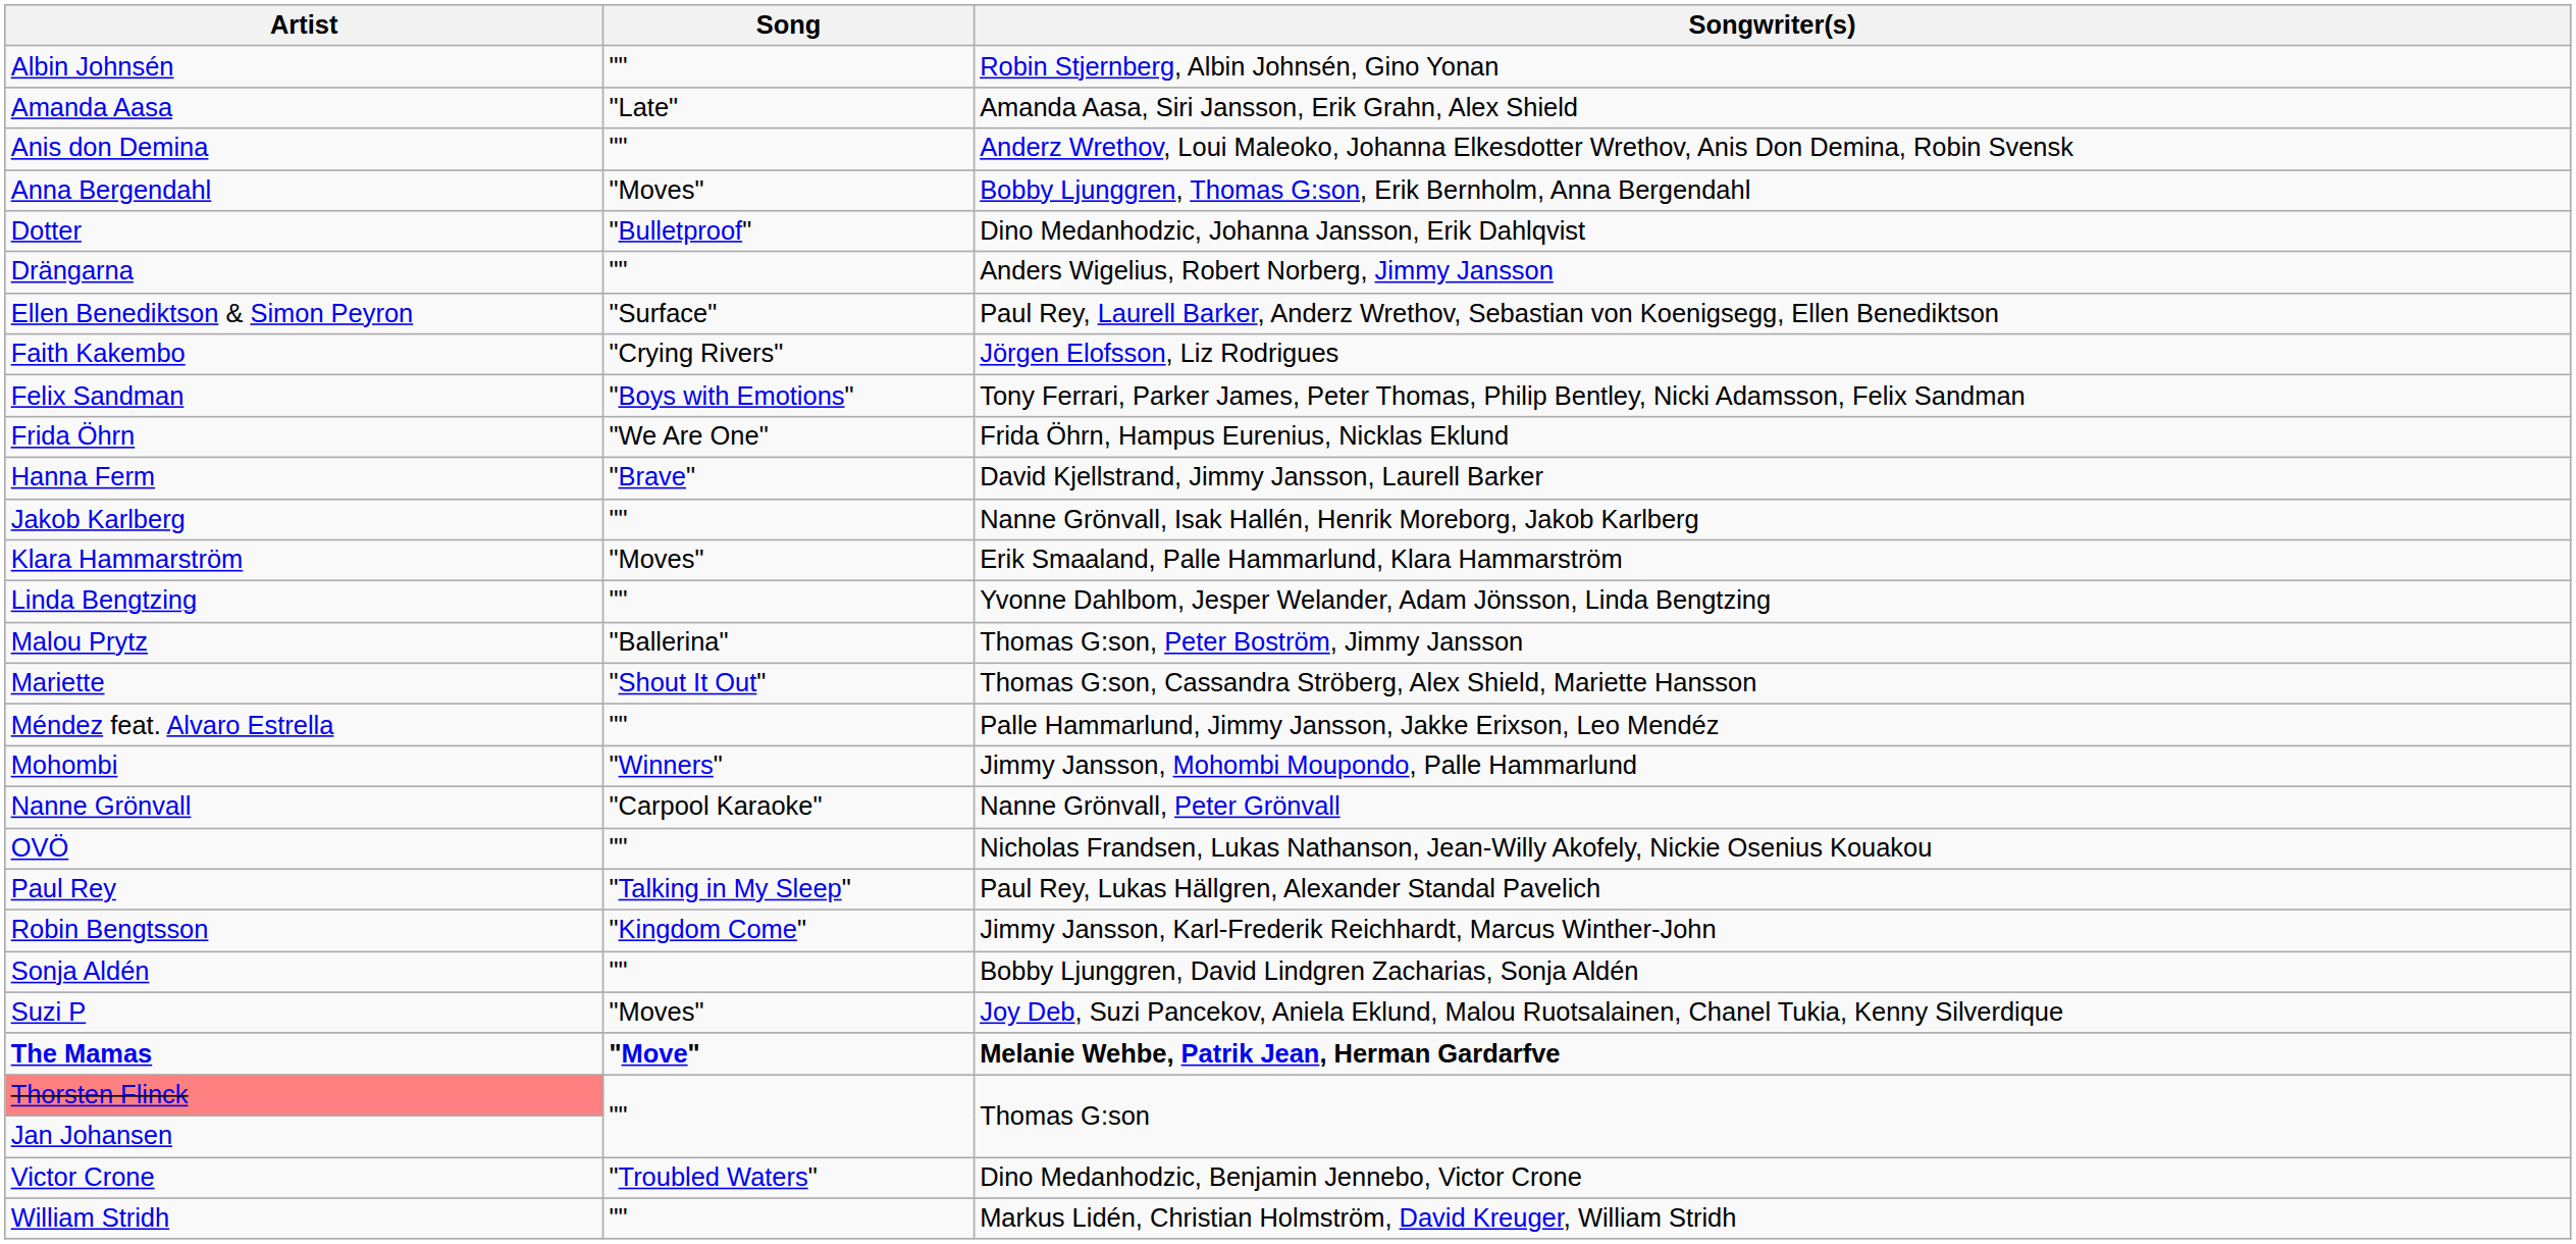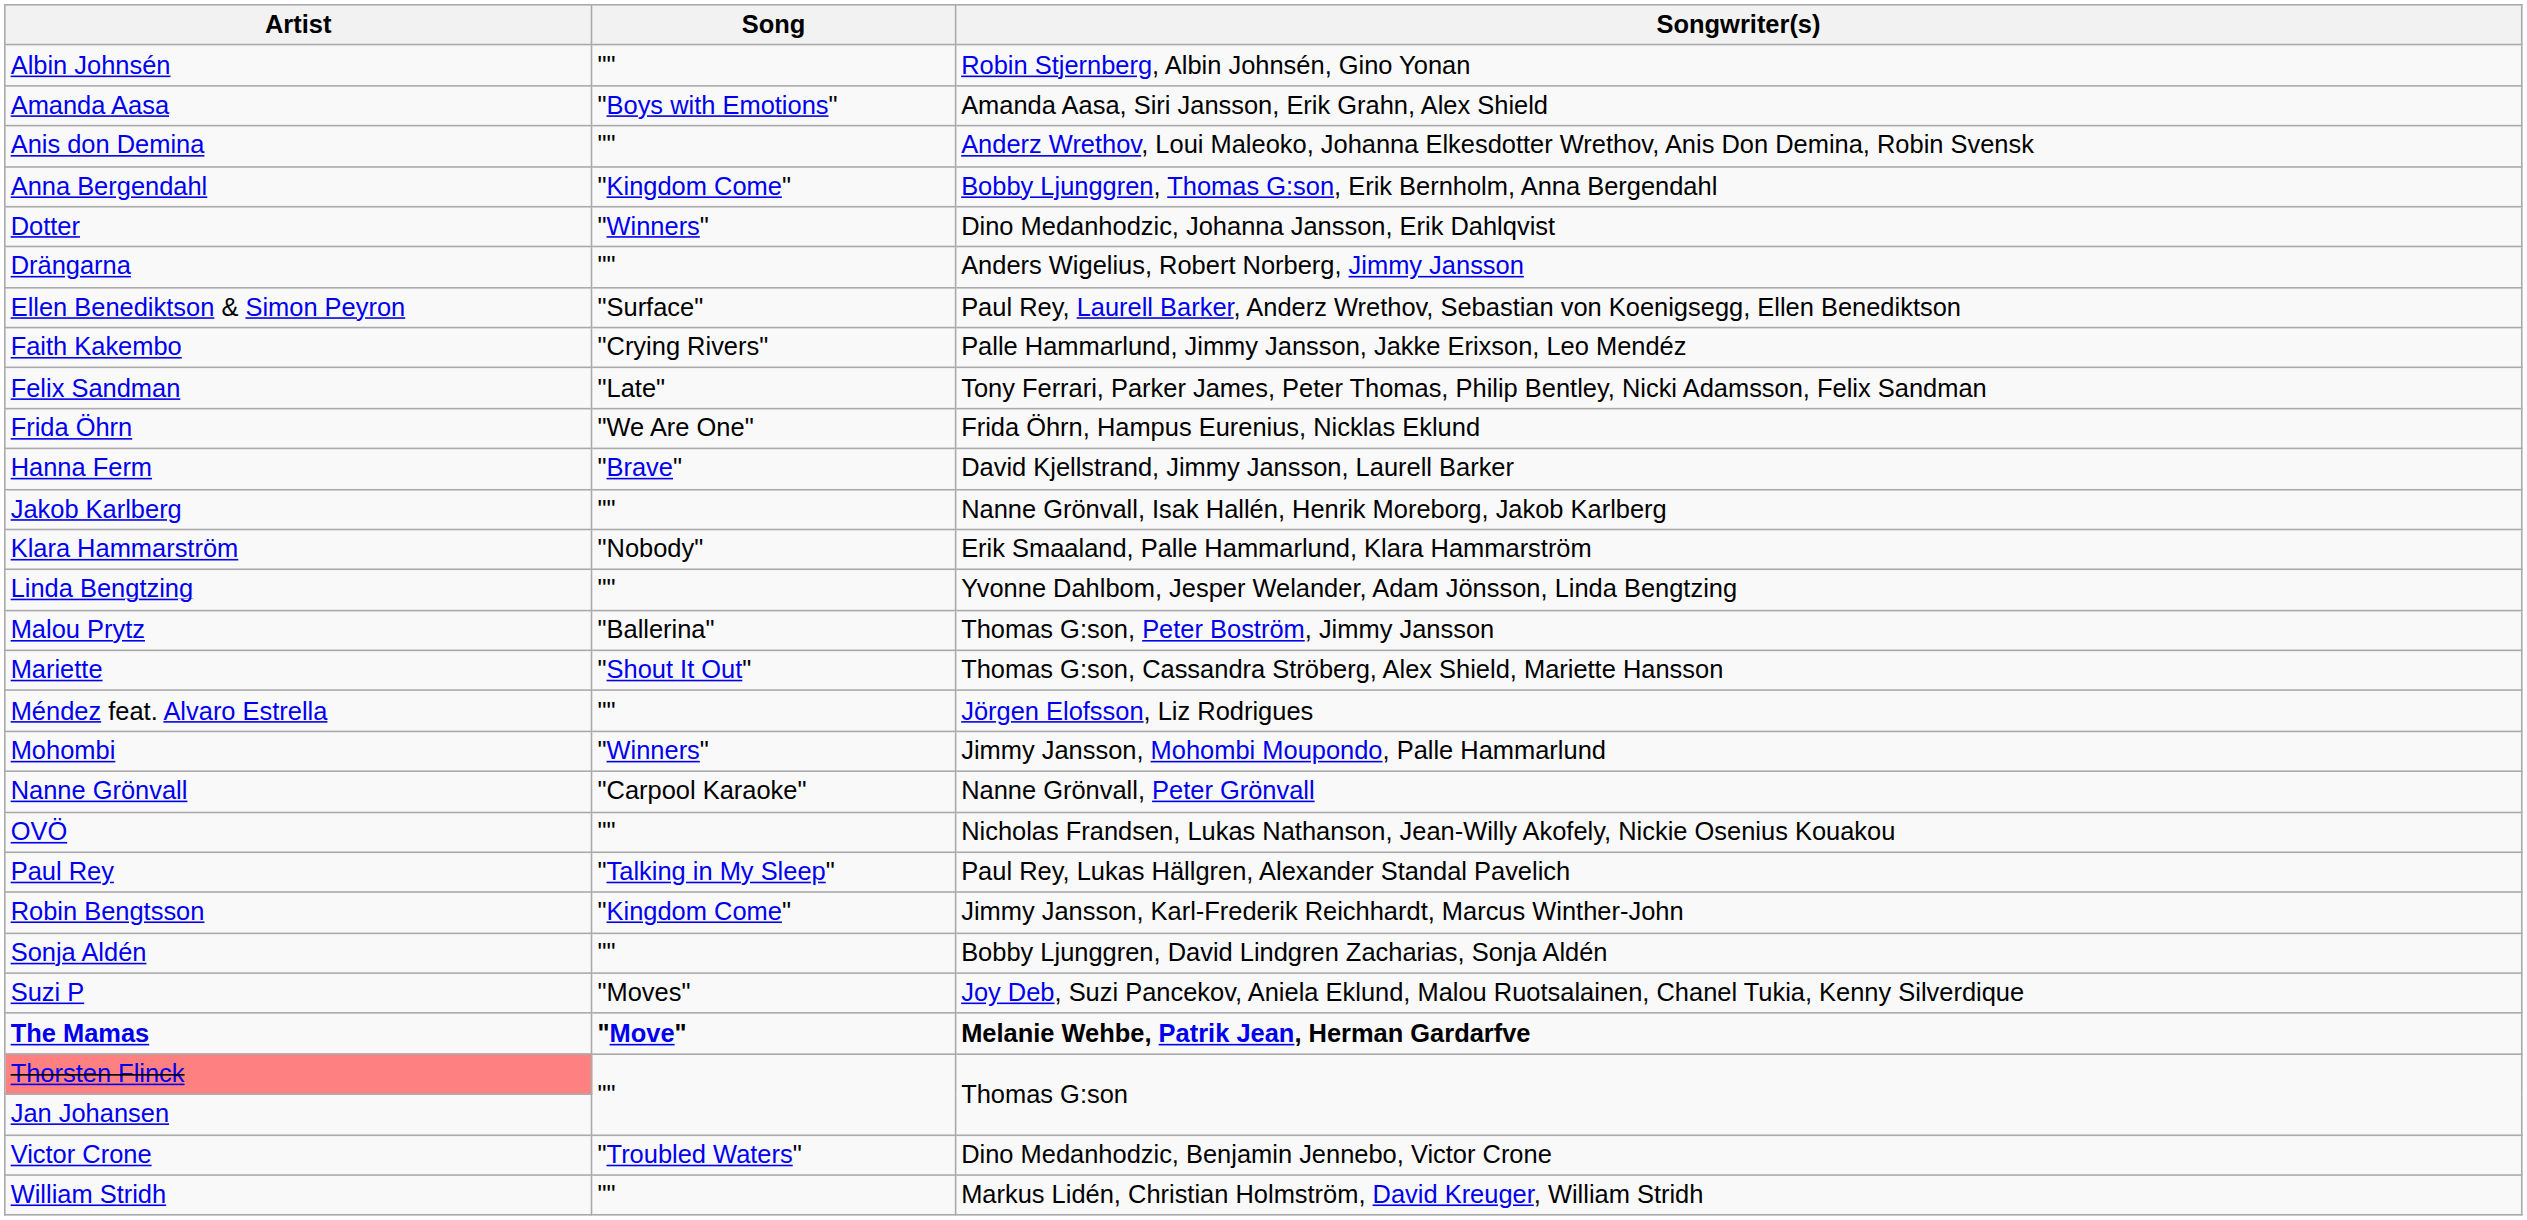Amanda Aasa | Song: "Late" -> "Boys with Emotions"
Anna Bergendahl | Song: "Moves" -> "Kingdom Come"
Dotter | Song: "Bulletproof" -> "Winners"
Faith Kakembo | Songwriter(s): Jörgen Elofsson, Liz Rodrigues -> Palle Hammarlund, Jimmy Jansson, Jakke Erixson, Leo Mendéz
Felix Sandman | Song: "Boys with Emotions" -> "Late"
Klara Hammarström | Song: "Moves" -> "Nobody"
Méndez feat. Alvaro Estrella | Songwriter(s): Palle Hammarlund, Jimmy Jansson, Jakke Erixson, Leo Mendéz -> Jörgen Elofsson, Liz Rodrigues
